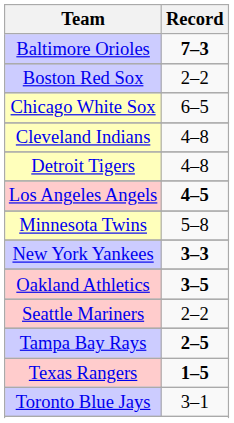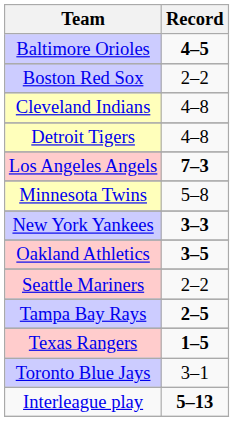Baltimore Orioles | Record: 7–3 -> 4–5
- row: Chicago White Sox | 6–5
Los Angeles Angels | Record: 4–5 -> 7–3
+ row: Interleague play | 5–13
